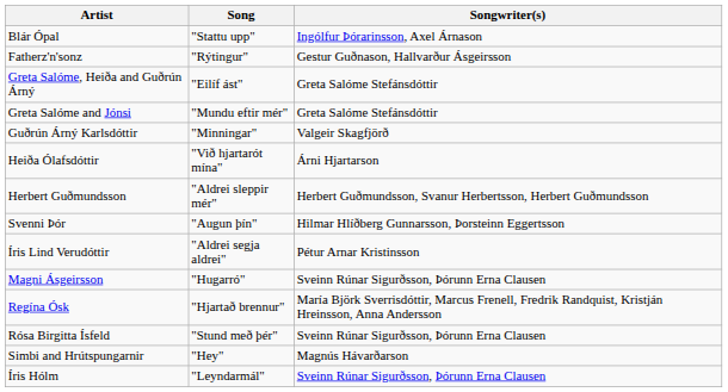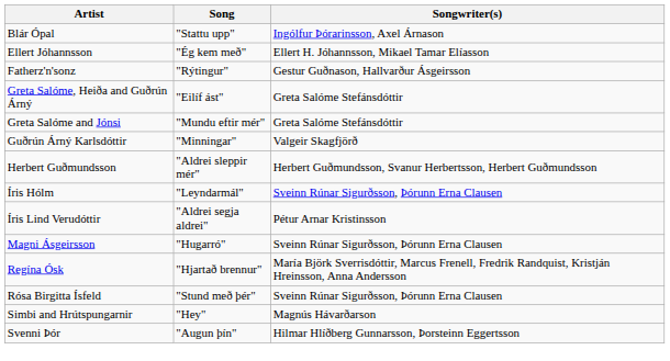+ row: Ellert Jóhannsson | "Ég kem með" | Ellert H. Jóhannsson, Mikael Tamar Elíasson
- row: Heiða Ólafsdóttir | "Við hjartarót mína" | Árni Hjartarson
rows swapped: Íris Hólm <-> Svenni Þór
